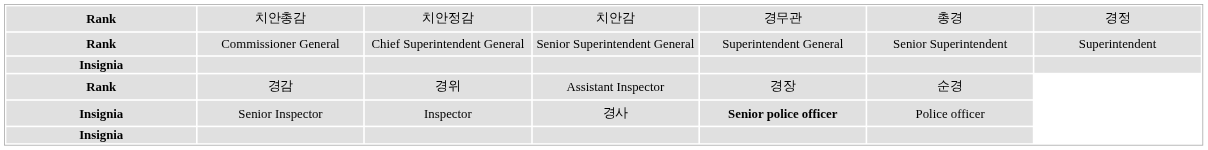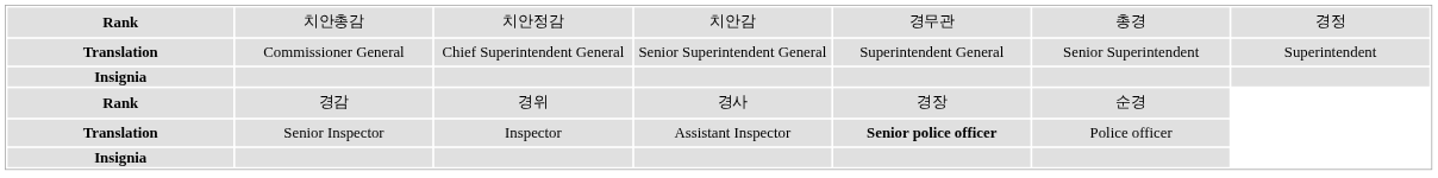Commissioner General | column 1: Rank -> Translation
경감 | column 4: Assistant Inspector -> 경사
Senior Inspector | column 1: Insignia -> Translation
Senior Inspector | column 4: 경사 -> Assistant Inspector
